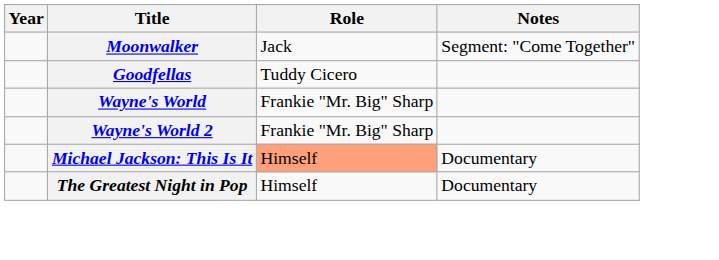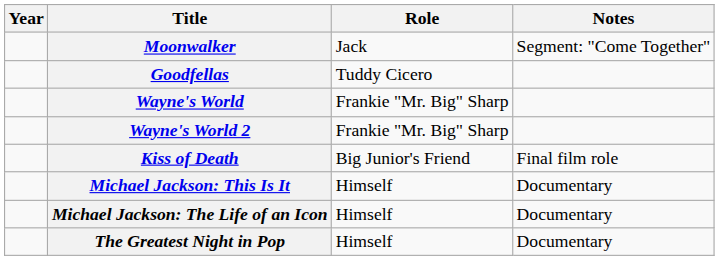+ row: Kiss of Death | Big Junior's Friend | Final film role
Michael Jackson: This Is It | Role: lightsalmon background -> no background
+ row: Michael Jackson: The Life of an Icon | Himself | Documentary
